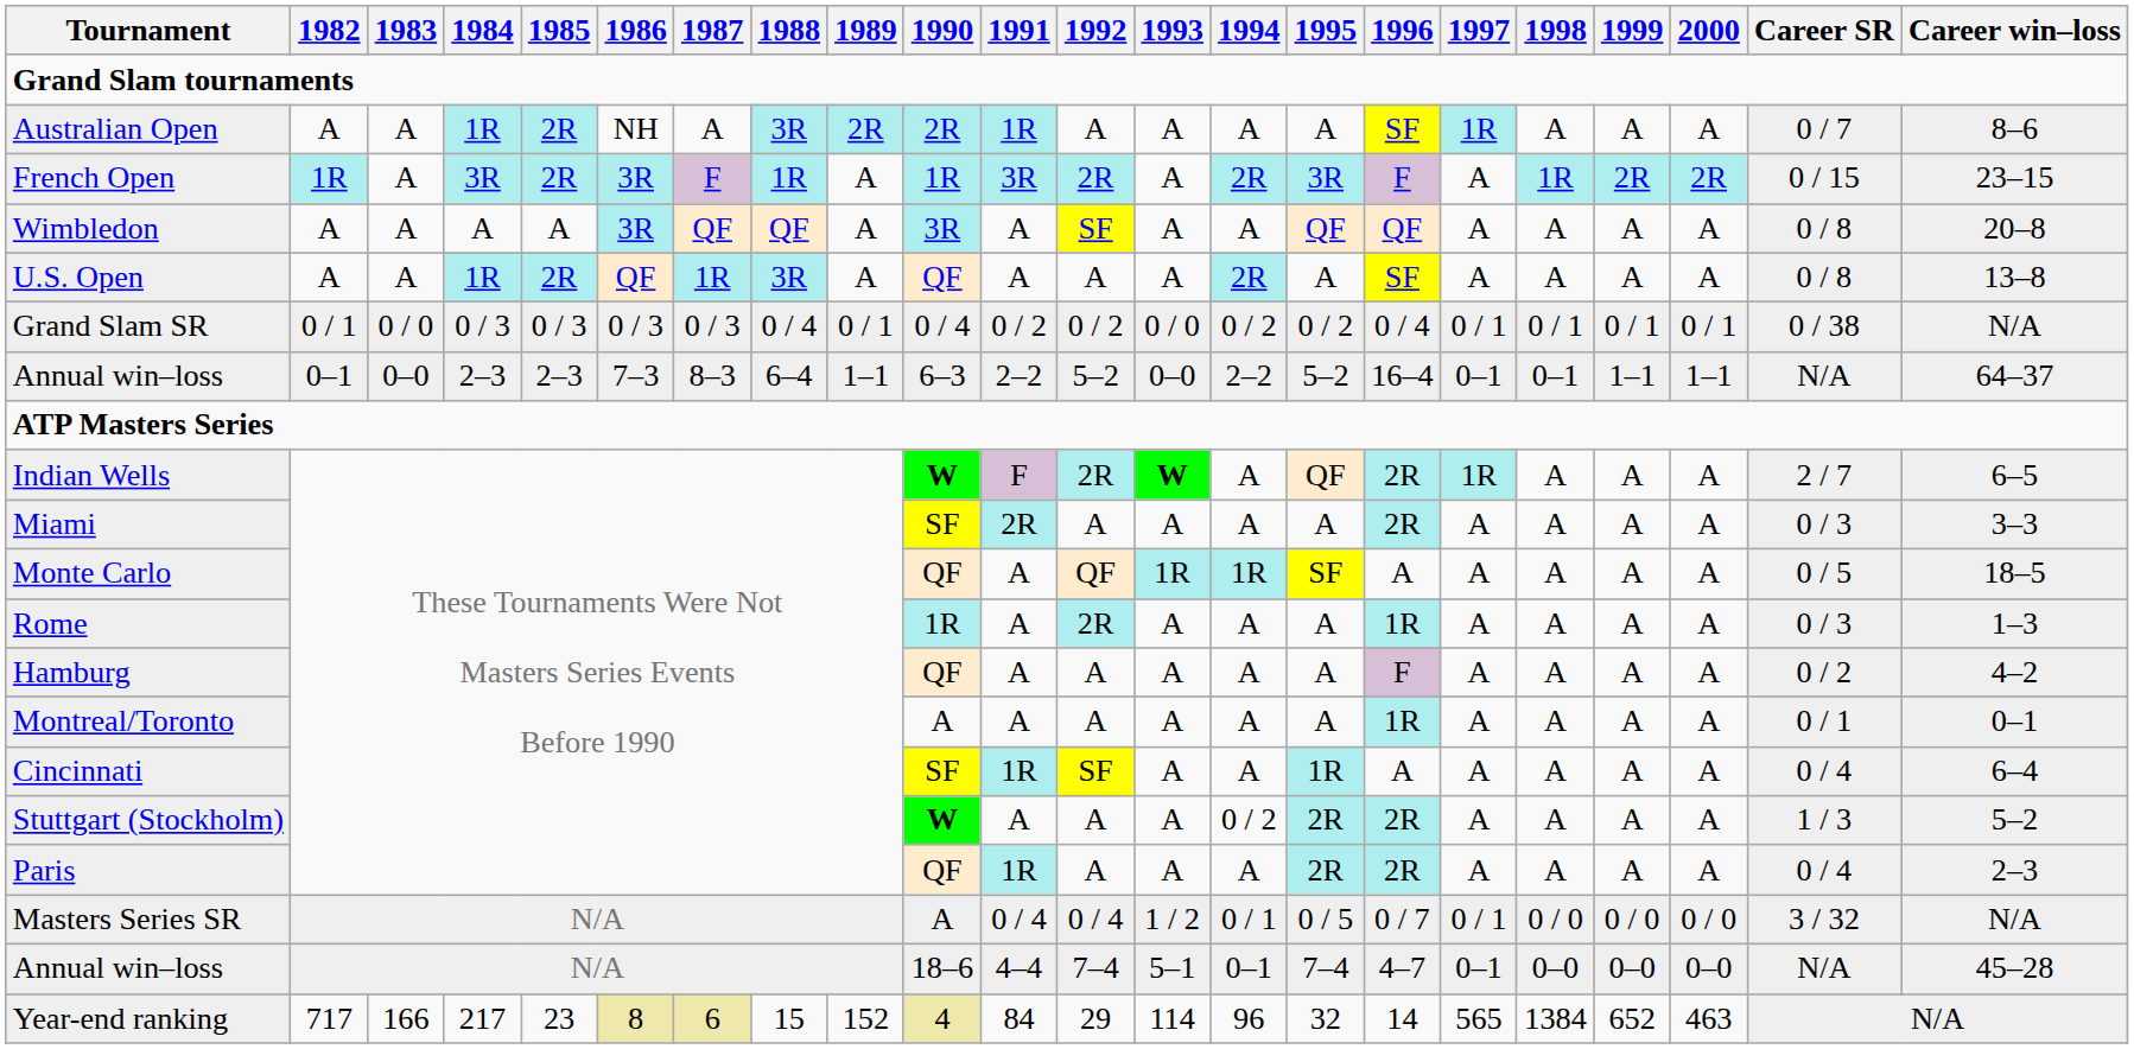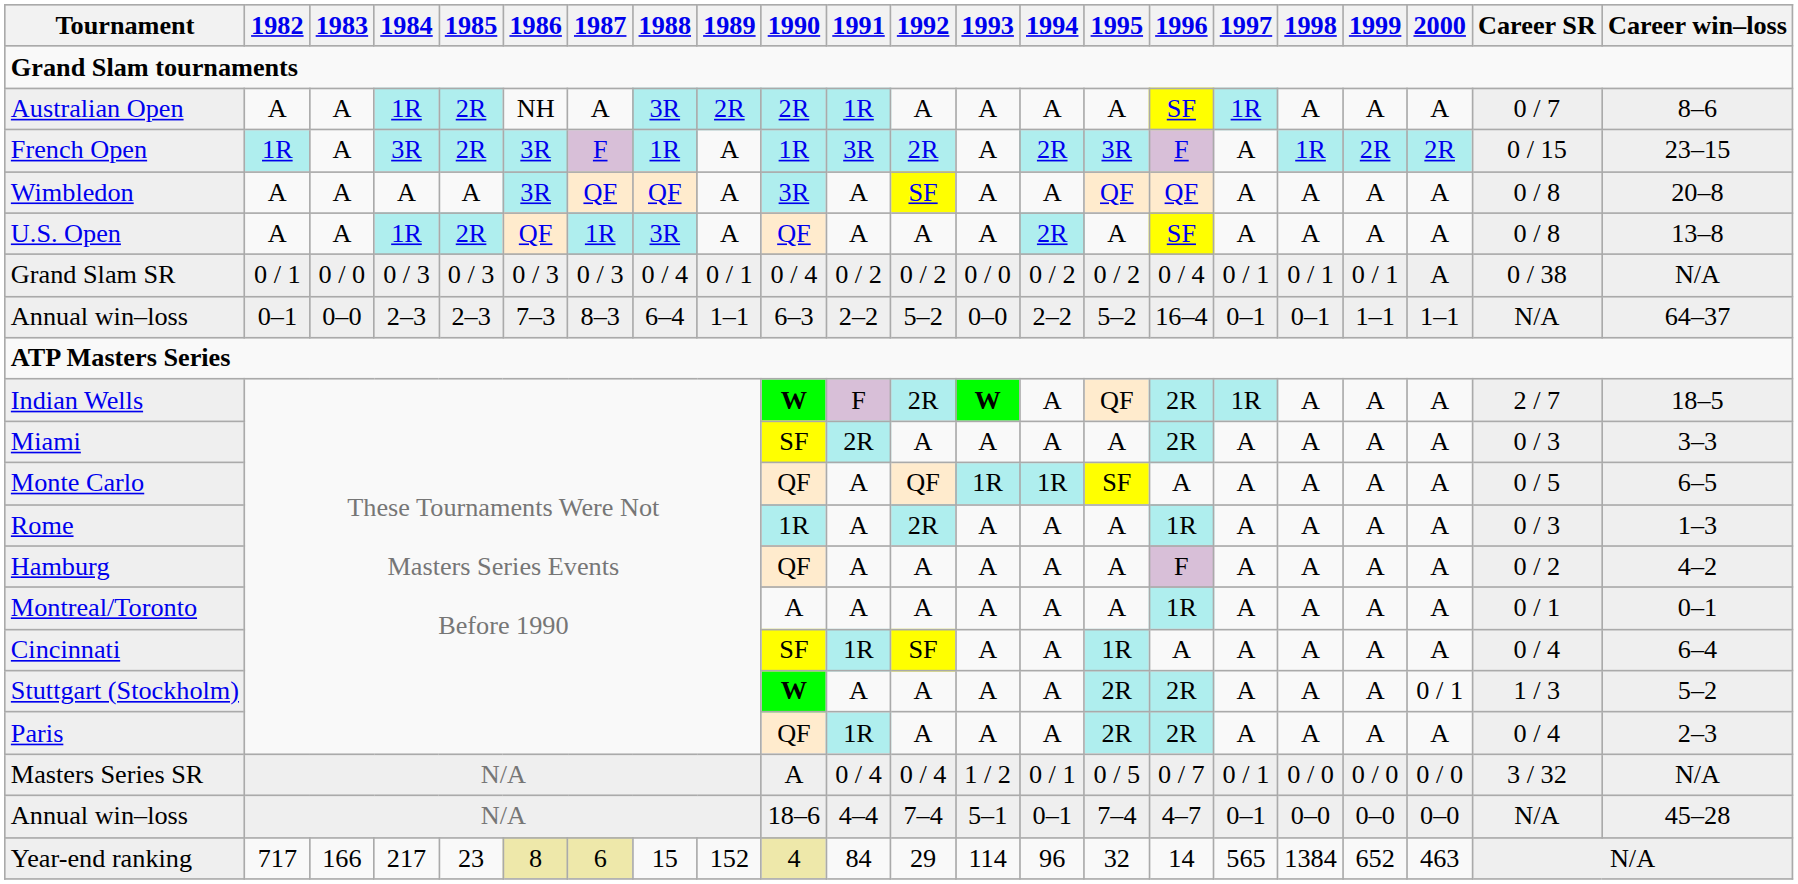Grand Slam SR | 2000: 0 / 1 -> A
Indian Wells | Career win–loss: 6–5 -> 18–5
Monte Carlo | Career win–loss: 18–5 -> 6–5
Stuttgart (Stockholm) | 1994: 0 / 2 -> A
Stuttgart (Stockholm) | 2000: A -> 0 / 1
